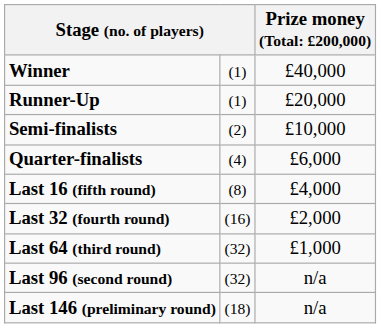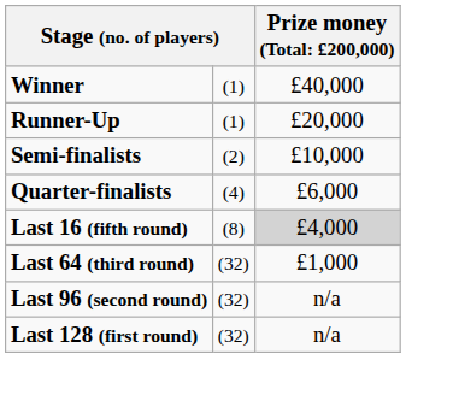Last 16 (fifth round) | column 3: no background -> lightgrey background
- row: Last 32 (fourth round) | (16) | £2,000
+ row: Last 128 (first round) | (32) | n/a
- row: Last 146 (preliminary round) | (18) | n/a
